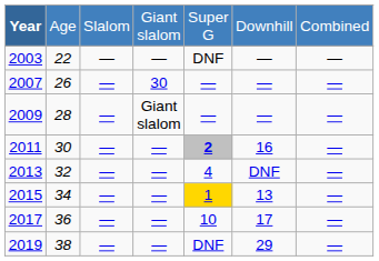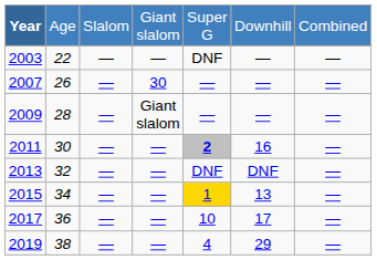2013 | column 5: 4 -> DNF
2019 | column 5: DNF -> 4
